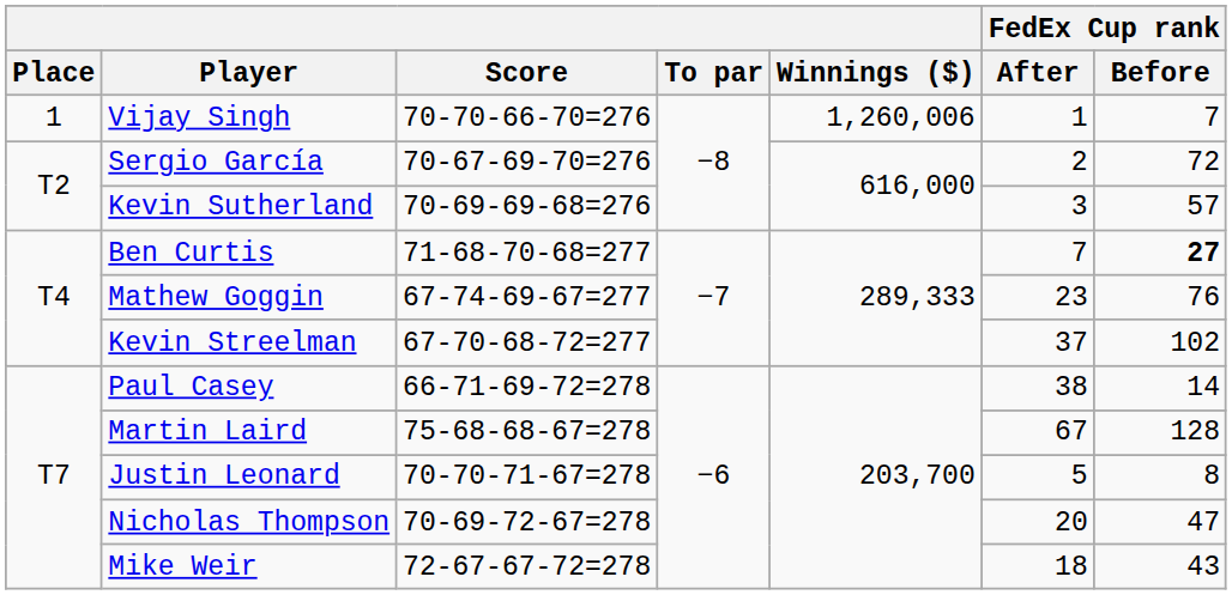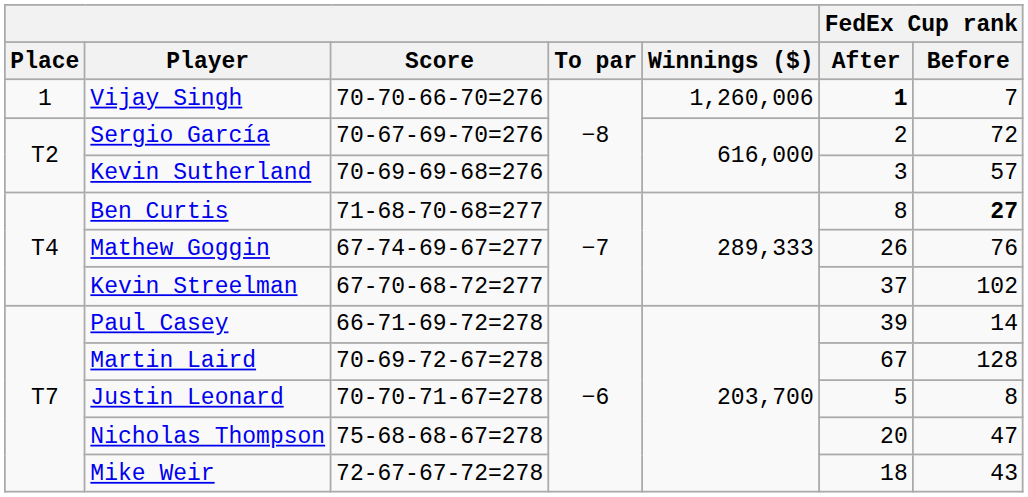Vijay Singh | FedEx Cup rank / After: normal -> bold
Ben Curtis | FedEx Cup rank / After: 7 -> 8
Mathew Goggin | FedEx Cup rank / After: 23 -> 26
Paul Casey | FedEx Cup rank / After: 38 -> 39
Martin Laird | Score: 75-68-68-67=278 -> 70-69-72-67=278
Nicholas Thompson | Score: 70-69-72-67=278 -> 75-68-68-67=278
